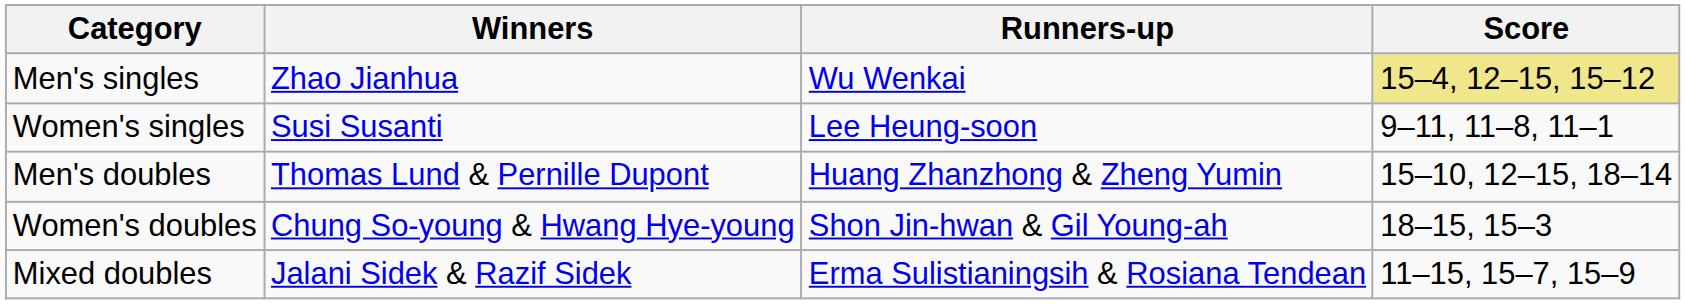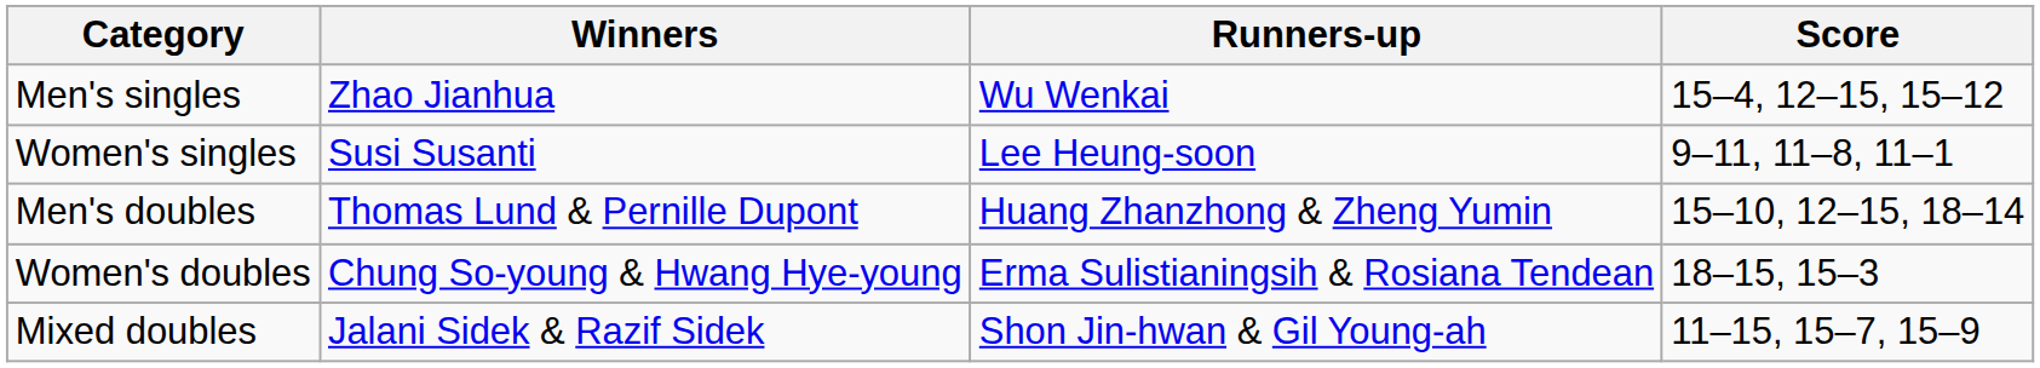Men's singles | Score: khaki background -> no background
Women's doubles | Runners-up: Shon Jin-hwan & Gil Young-ah -> Erma Sulistianingsih & Rosiana Tendean
Mixed doubles | Runners-up: Erma Sulistianingsih & Rosiana Tendean -> Shon Jin-hwan & Gil Young-ah
